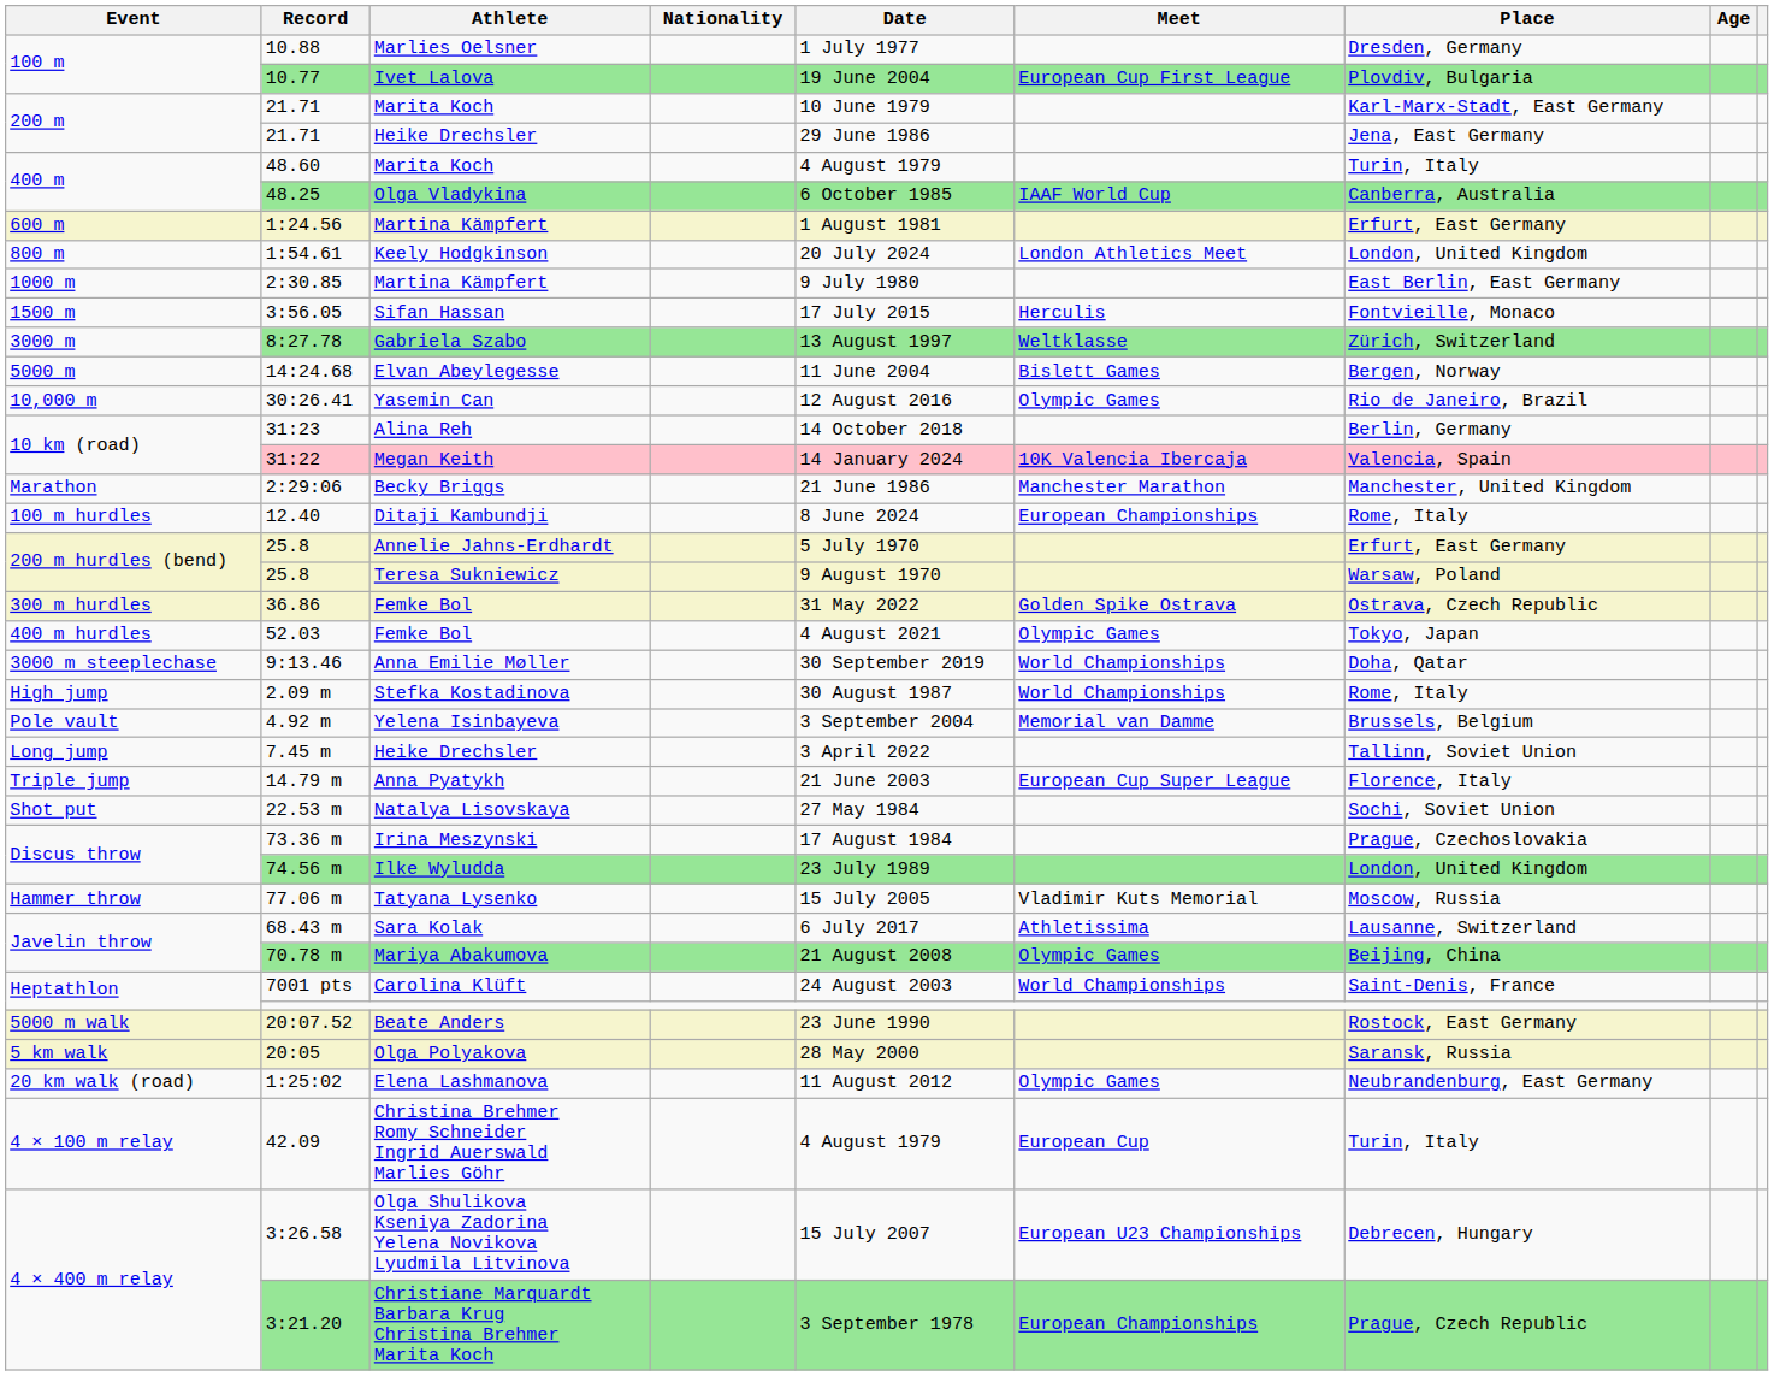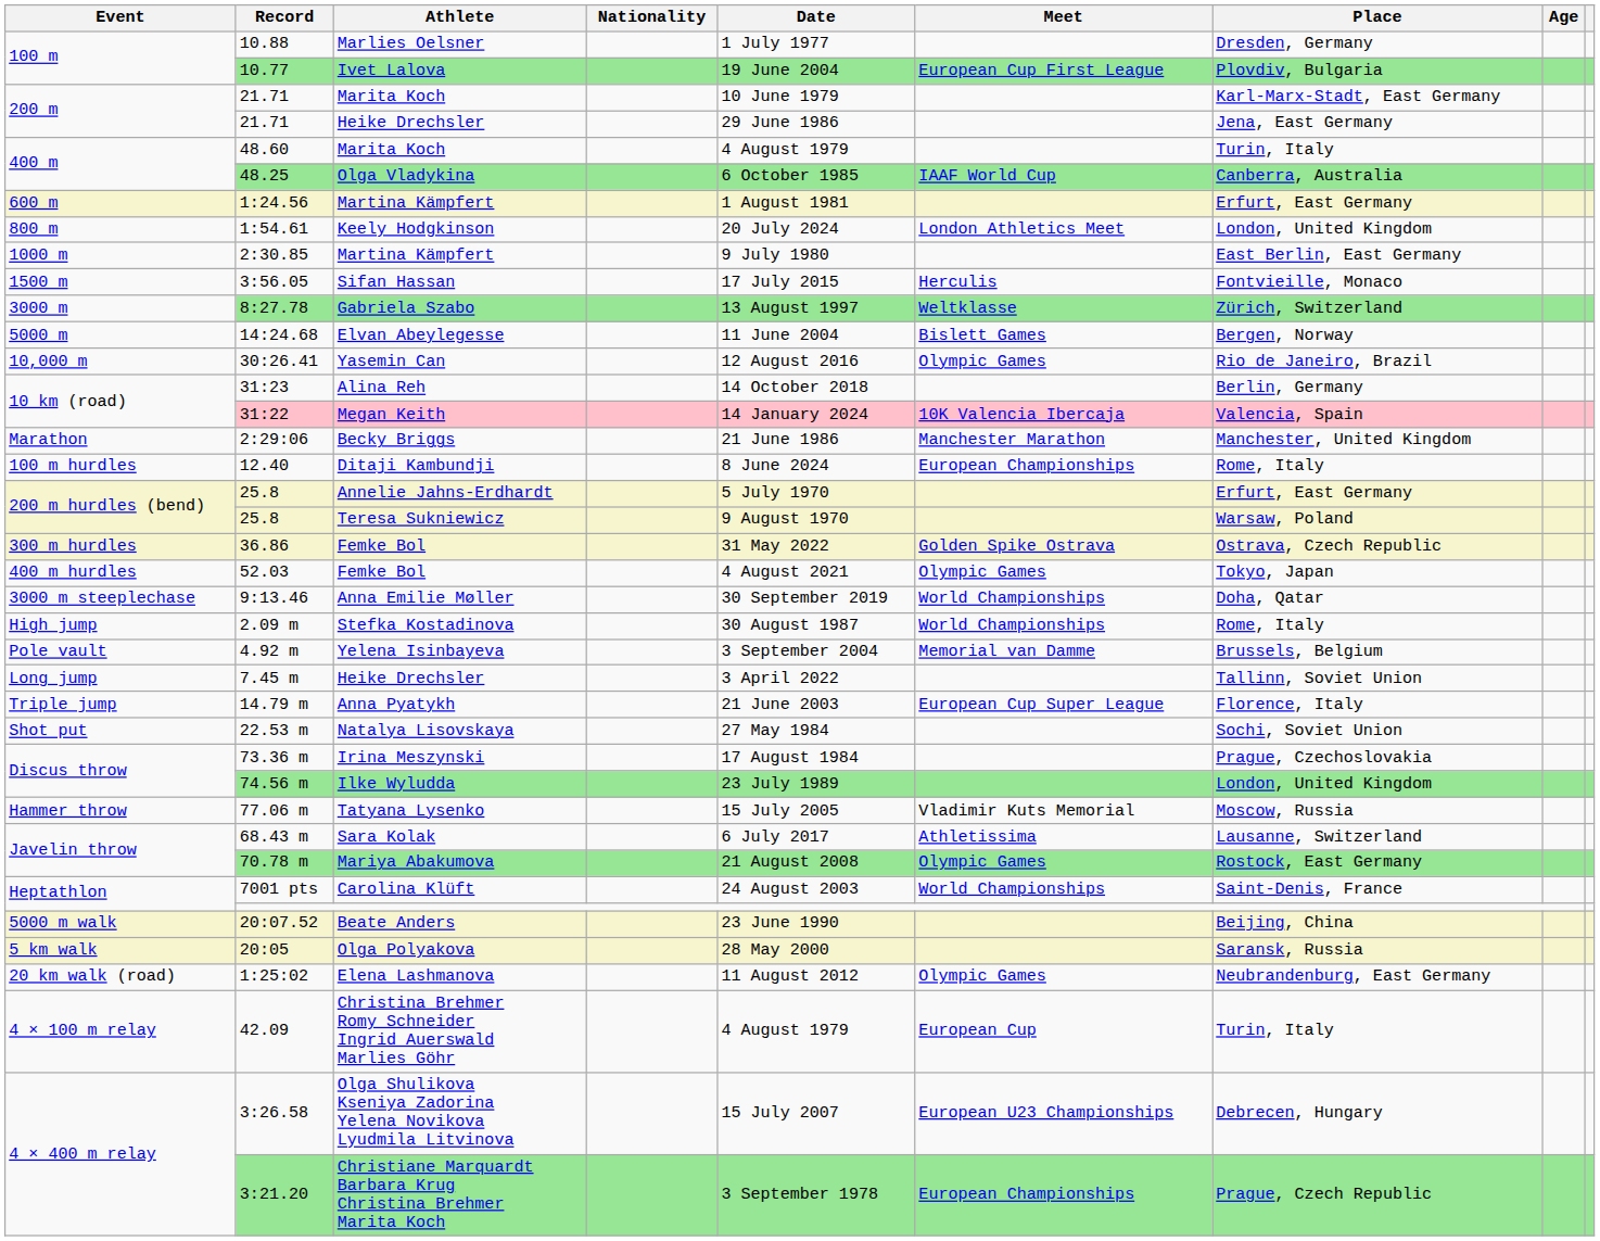Mariya Abakumova | Place: Beijing, China -> Rostock, East Germany
Beate Anders | Place: Rostock, East Germany -> Beijing, China
